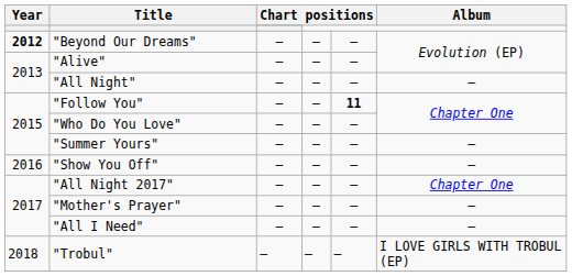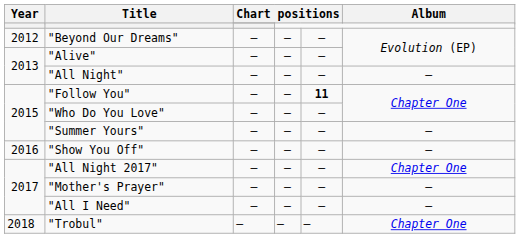"Beyond Our Dreams" | Year: bold -> normal
"Trobul" | Album: I LOVE GIRLS WITH TROBUL (EP) -> Chapter One
